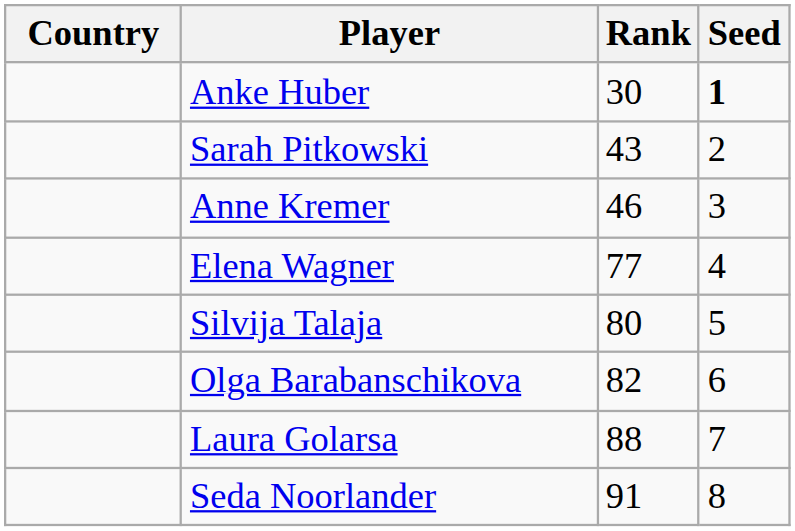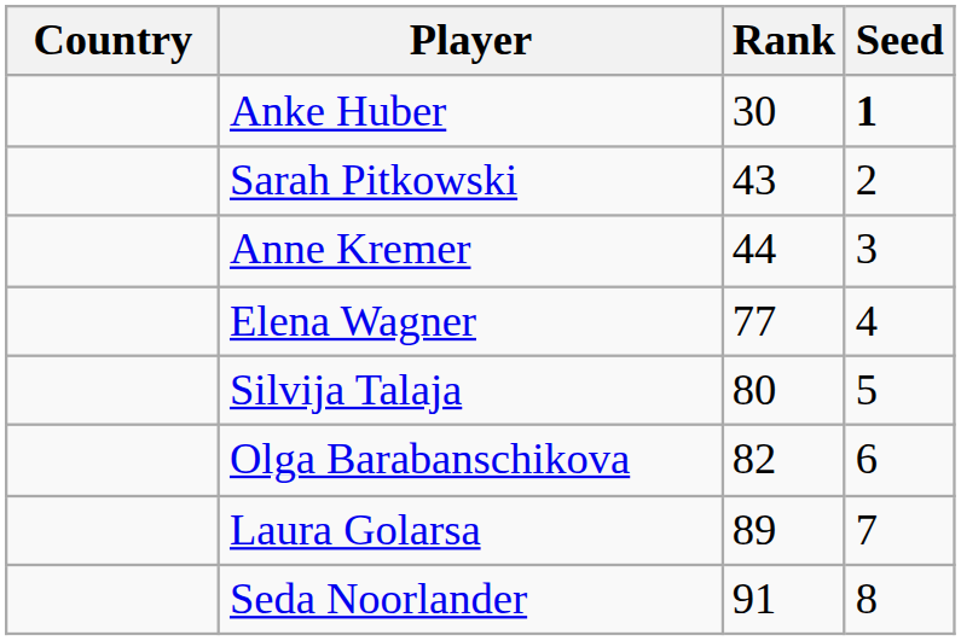Anne Kremer | Rank: 46 -> 44
Laura Golarsa | Rank: 88 -> 89
